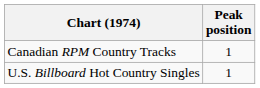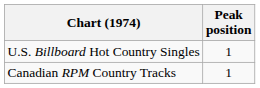rows swapped: U.S. Billboard Hot Country Singles <-> Canadian RPM Country Tracks
